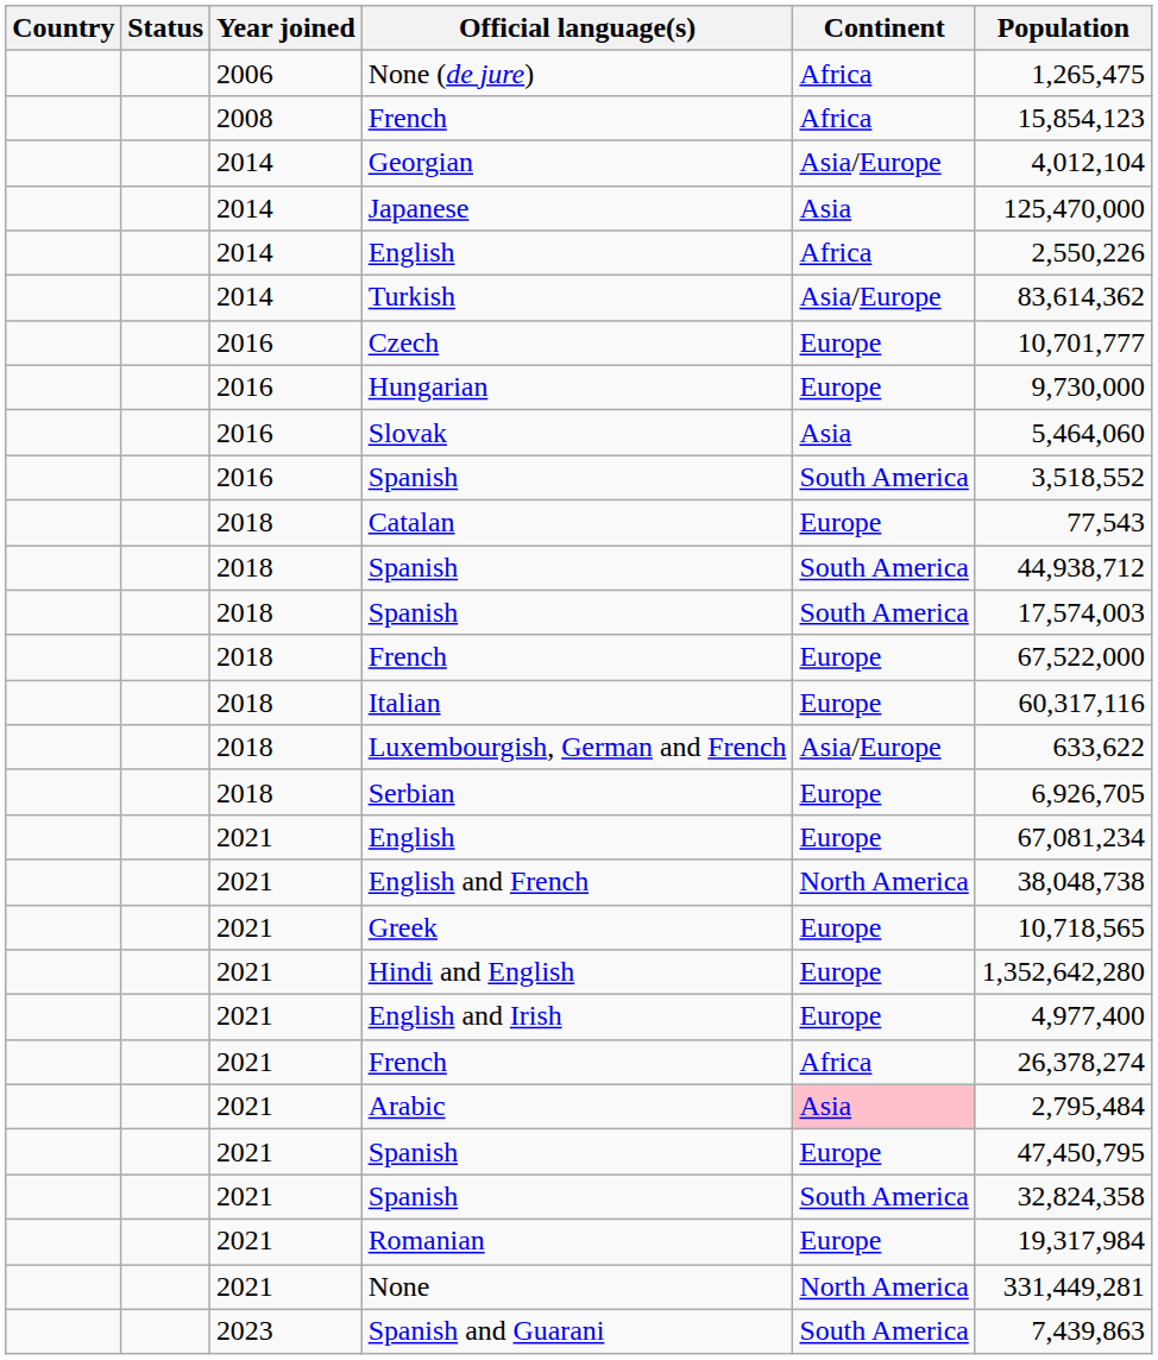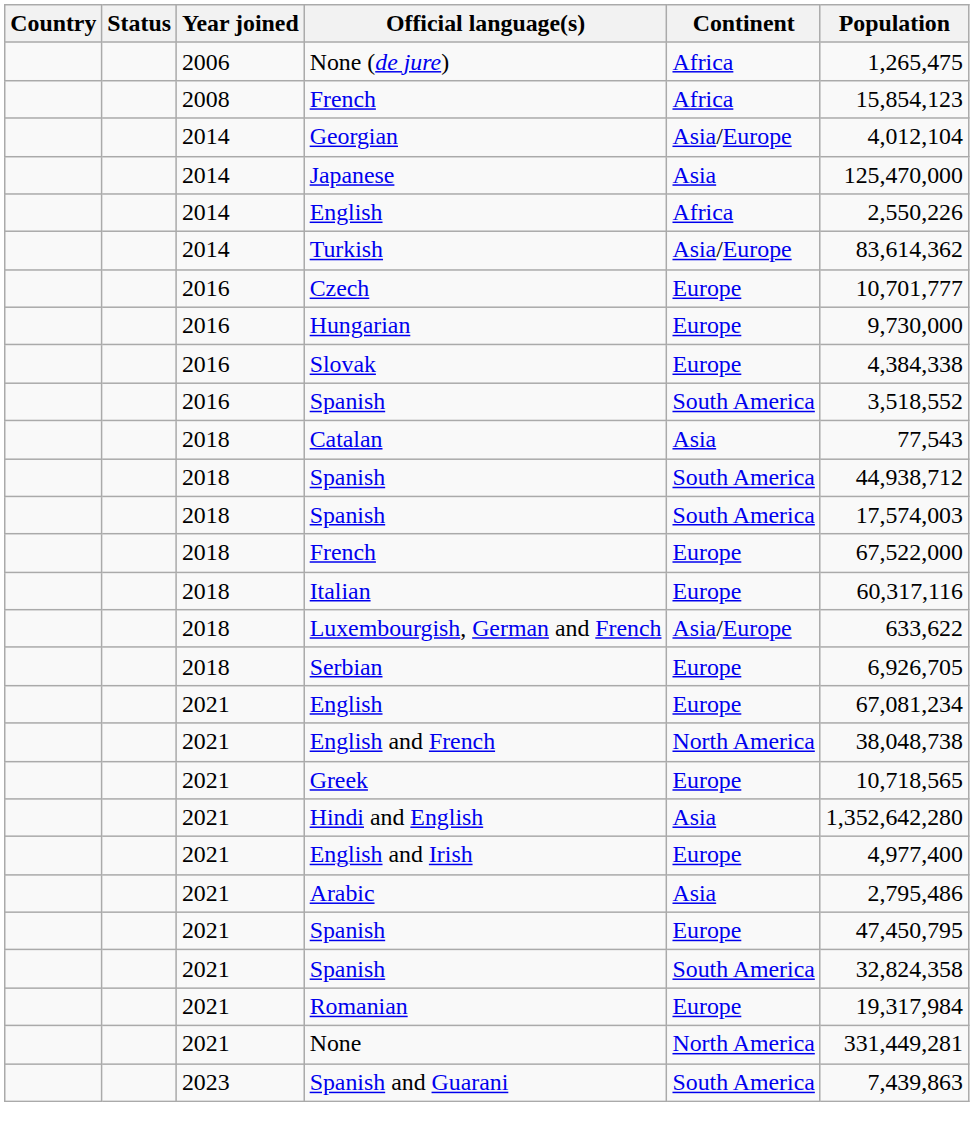Slovak | Continent: Asia -> Europe
Slovak | Population: 5,464,060 -> 4,384,338
Catalan | Continent: Europe -> Asia
Hindi and English | Continent: Europe -> Asia
- row: 2021 | French | Africa | 26,378,274
Arabic | Continent: pink background -> no background
Arabic | Population: 2,795,484 -> 2,795,486
